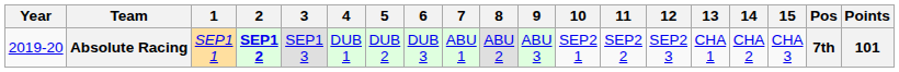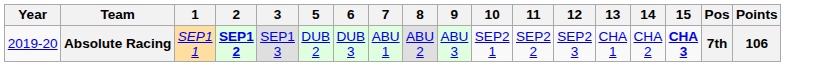- column: 4 | DUB 1
Absolute Racing | 15: normal -> bold
Absolute Racing | Points: 101 -> 106
